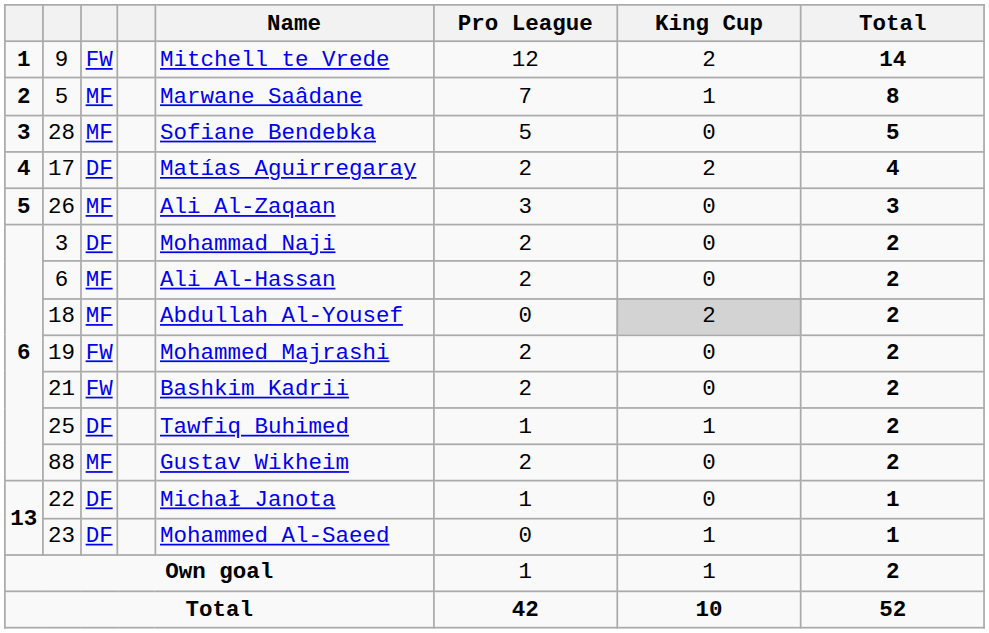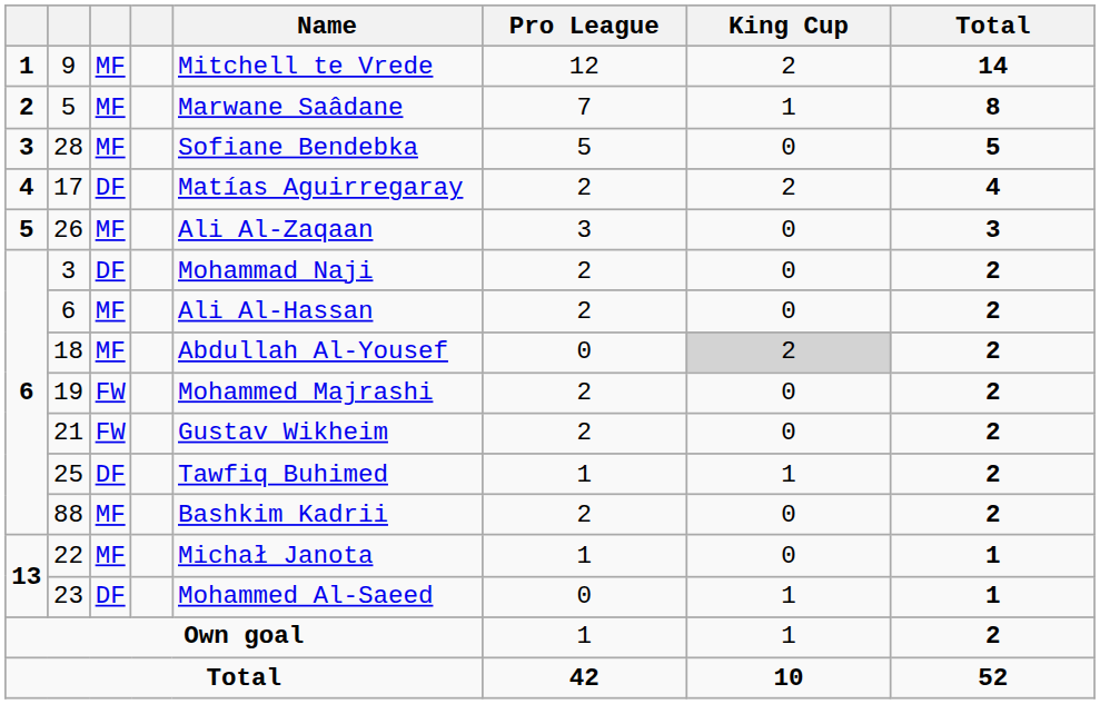9 | column 3: FW -> MF
21 | Name: Bashkim Kadrii -> Gustav Wikheim
88 | Name: Gustav Wikheim -> Bashkim Kadrii
22 | column 3: DF -> MF
